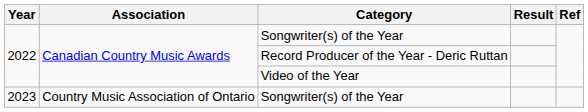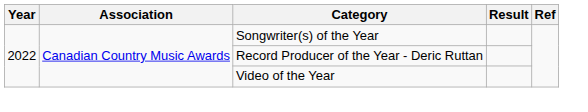- row: 2023 | Country Music Association of Ontario | Songwriter(s) of the Year
